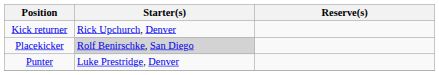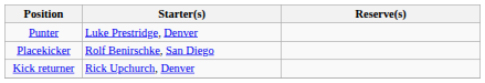rows swapped: Punter <-> Kick returner
Placekicker | Starter(s): lightgrey background -> no background
